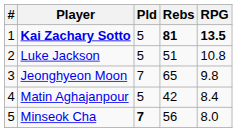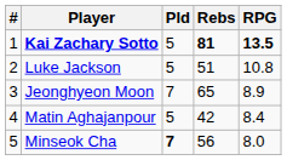Jeonghyeon Moon | RPG: 9.8 -> 8.9
